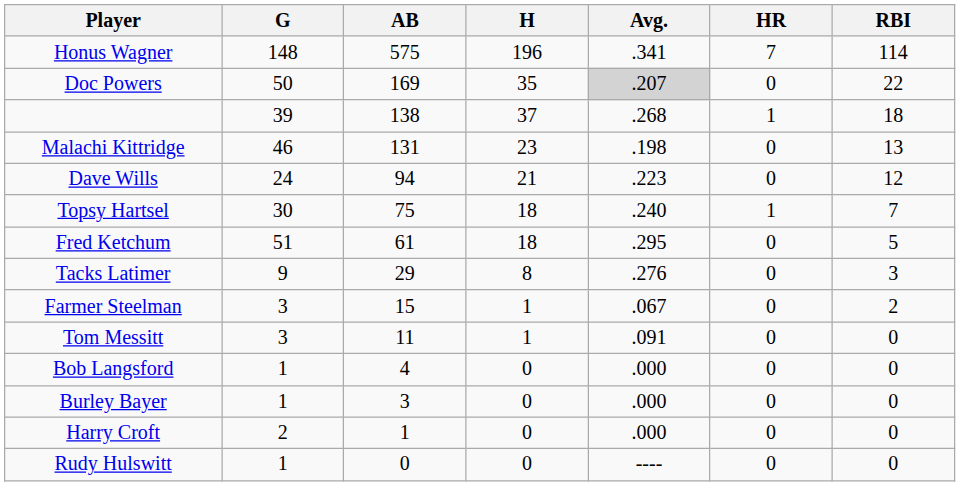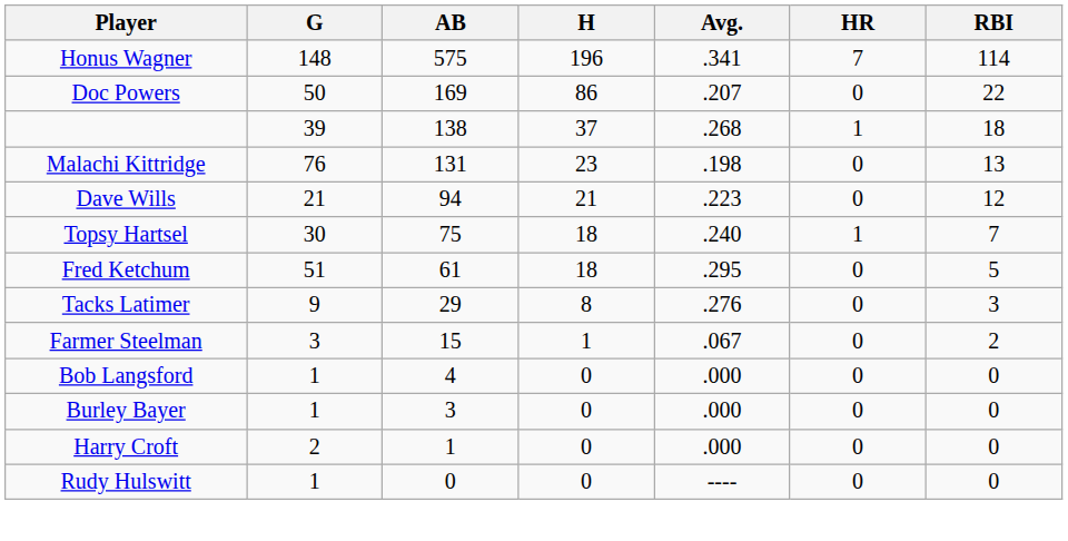Doc Powers | H: 35 -> 86
Doc Powers | Avg.: lightgrey background -> no background
Malachi Kittridge | G: 46 -> 76
Dave Wills | G: 24 -> 21
- row: Tom Messitt | 3 | 11 | 1 | .091 | 0 | 0
